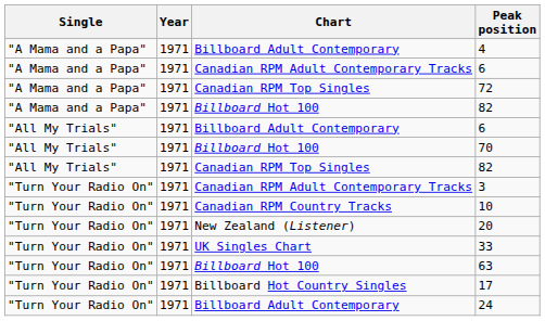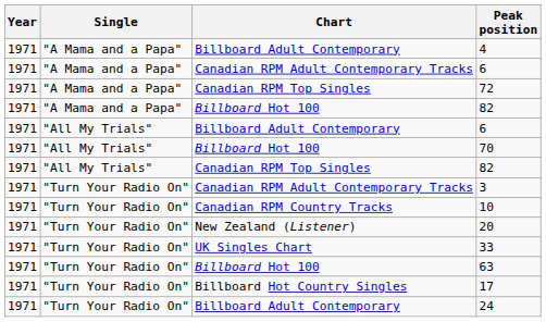columns swapped: Year <-> Single
